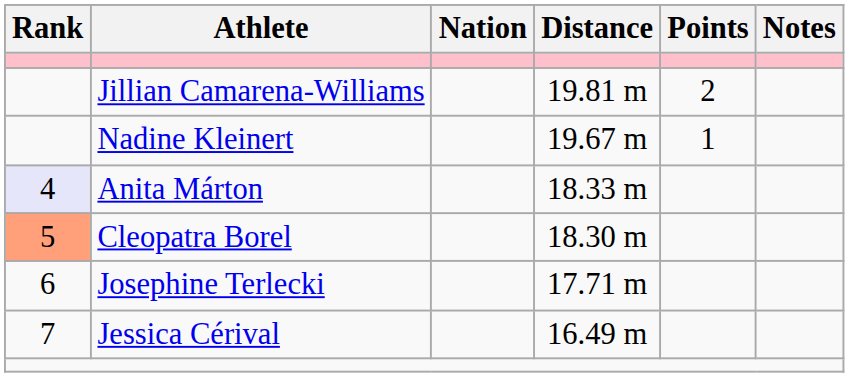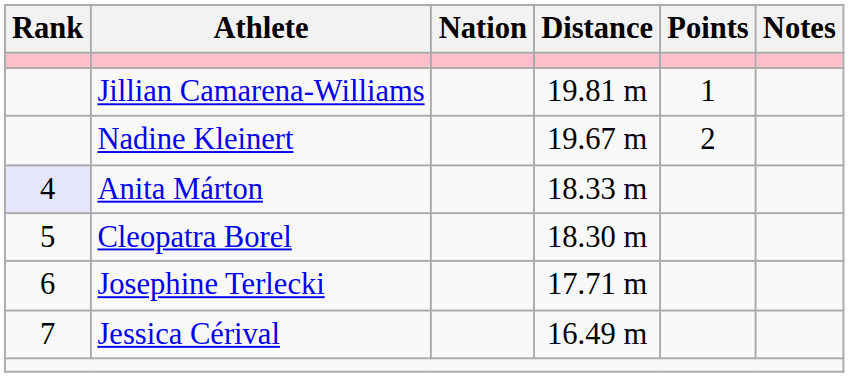Jillian Camarena-Williams | Points: 2 -> 1
Nadine Kleinert | Points: 1 -> 2
Cleopatra Borel | Rank: lightsalmon background -> no background
